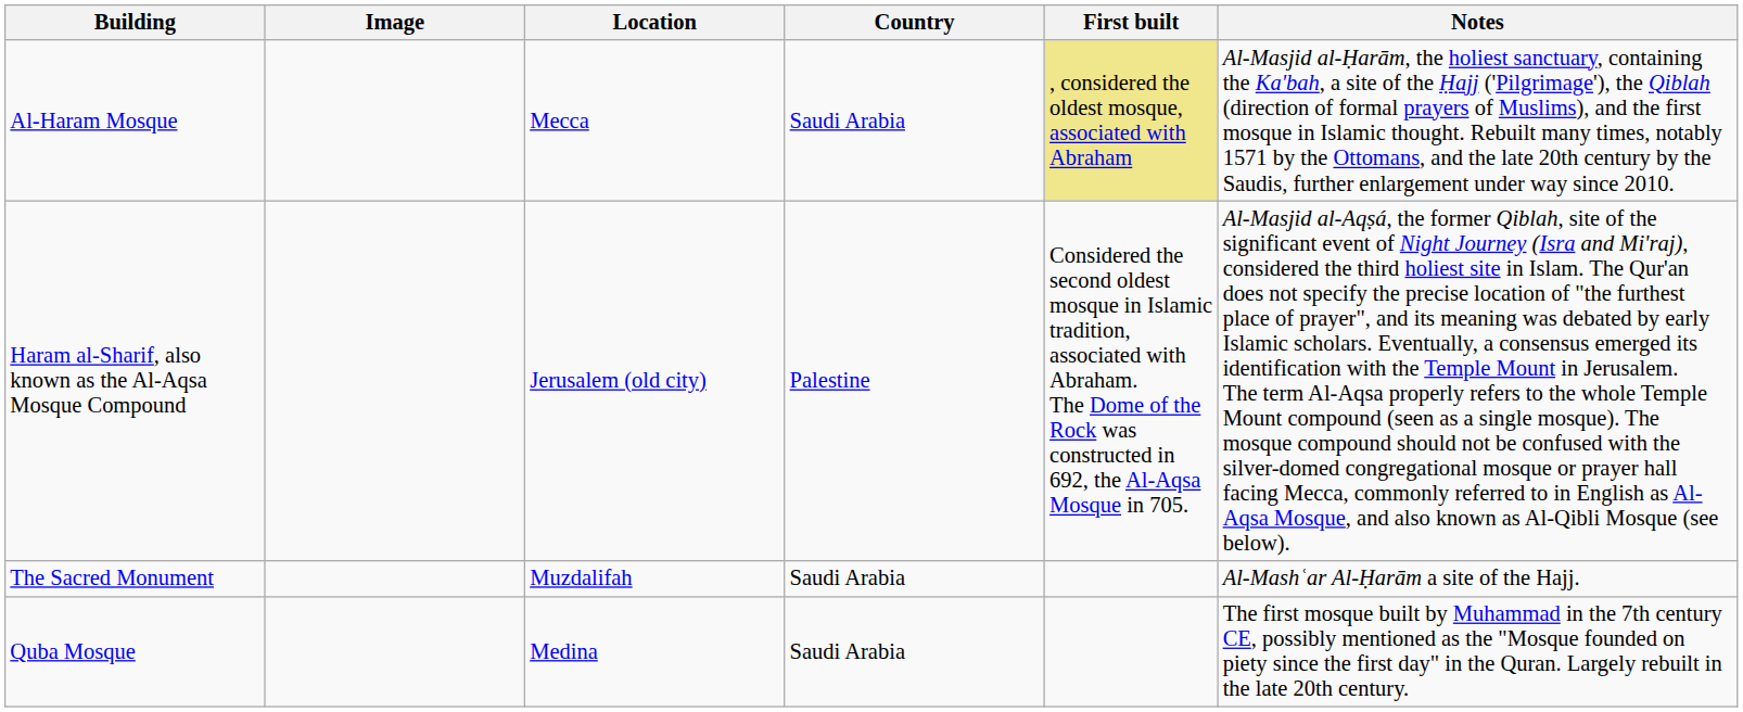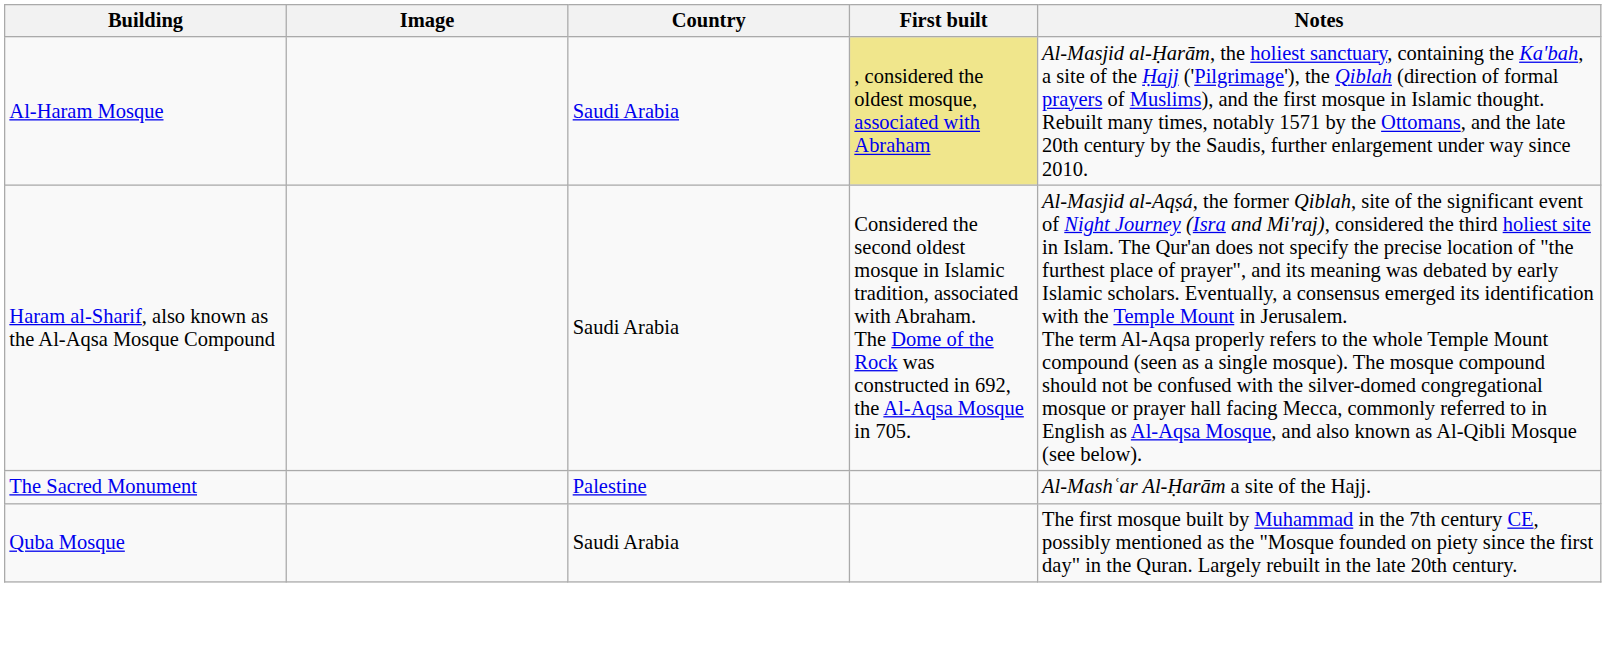- column: Location | Mecca | Jerusalem (old city) | Muzdalifah | Medina
Haram al-Sharif, also known as the Al-Aqsa Mosque Compound | Country: Palestine -> Saudi Arabia
The Sacred Monument | Country: Saudi Arabia -> Palestine
